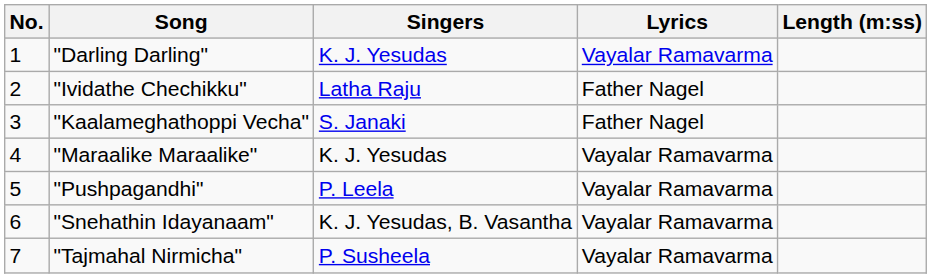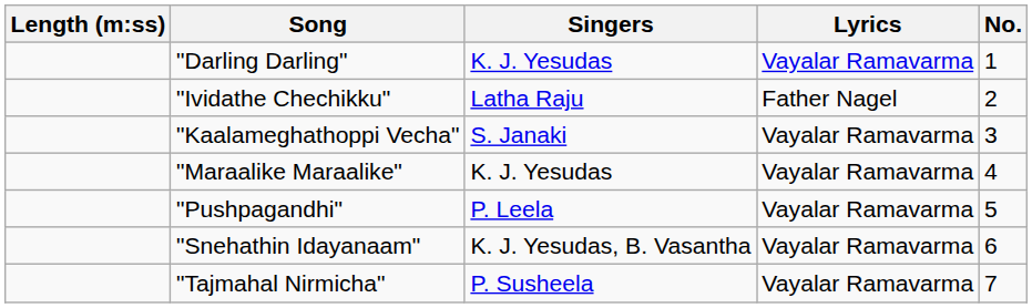columns swapped: No. <-> Length (m:ss)
"Kaalameghathoppi Vecha" | Lyrics: Father Nagel -> Vayalar Ramavarma
